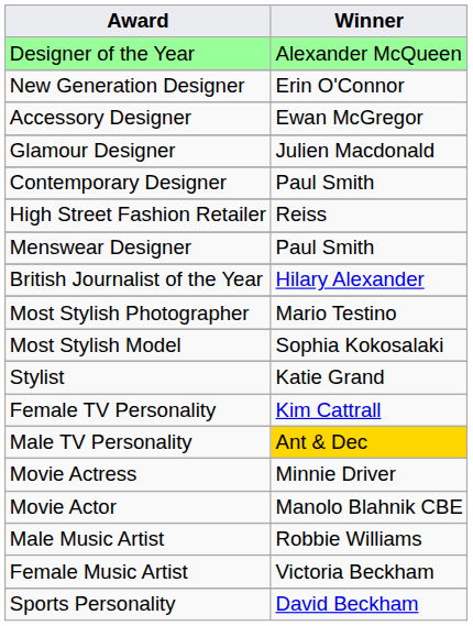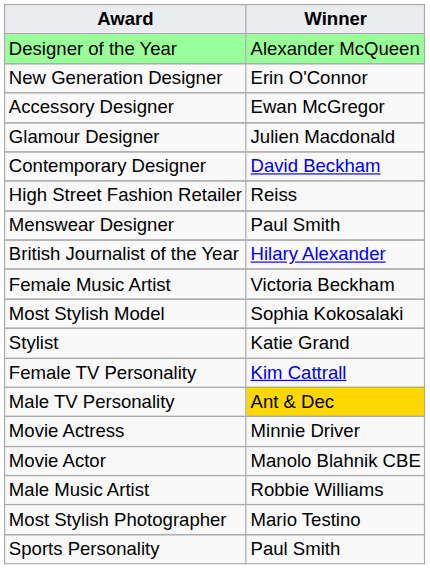Contemporary Designer | Winner: Paul Smith -> David Beckham
rows swapped: Most Stylish Photographer <-> Female Music Artist
Sports Personality | Winner: David Beckham -> Paul Smith
